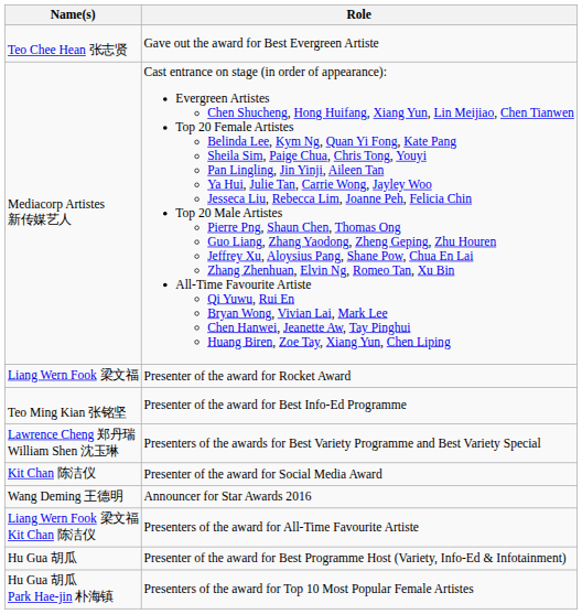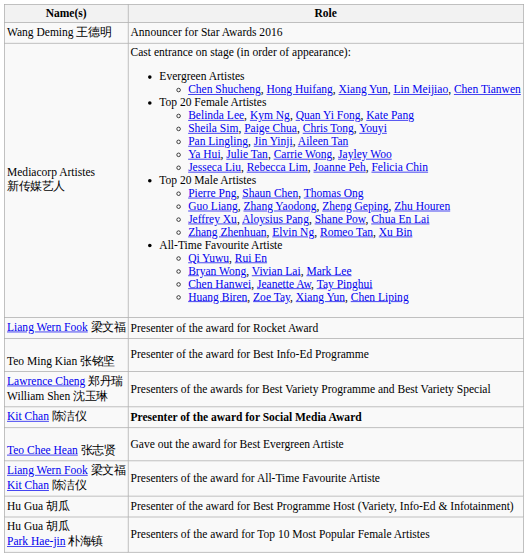rows swapped: Wang Deming 王德明 <-> Teo Chee Hean 张志贤
Kit Chan 陈洁仪 | Role: normal -> bold
